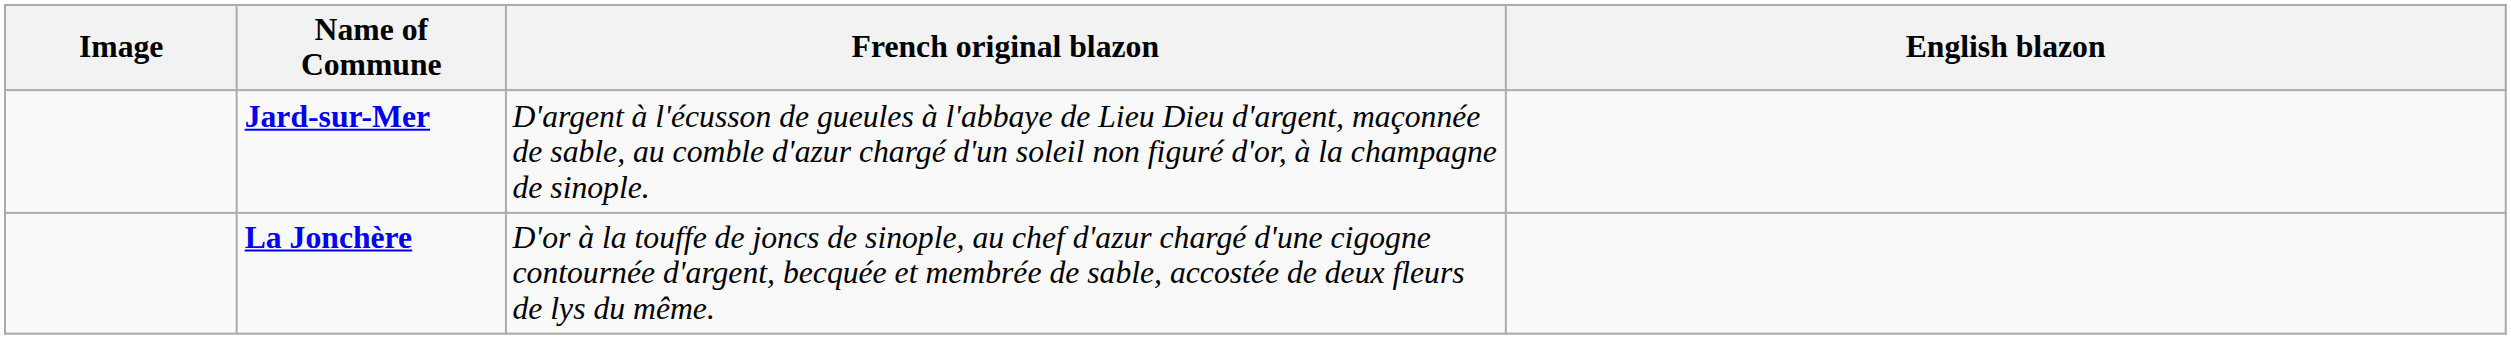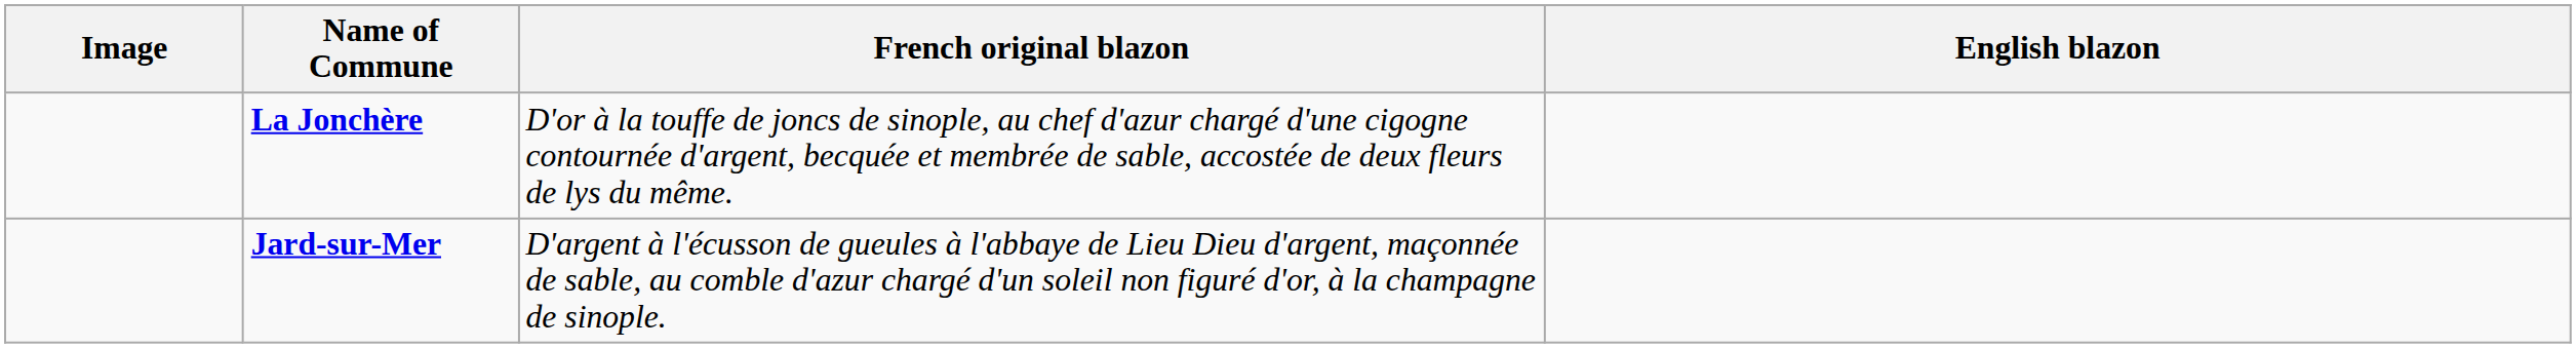rows swapped: Jard-sur-Mer <-> La Jonchère
